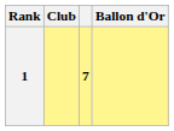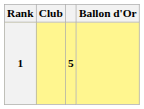1 | column 3: 7 -> 5
